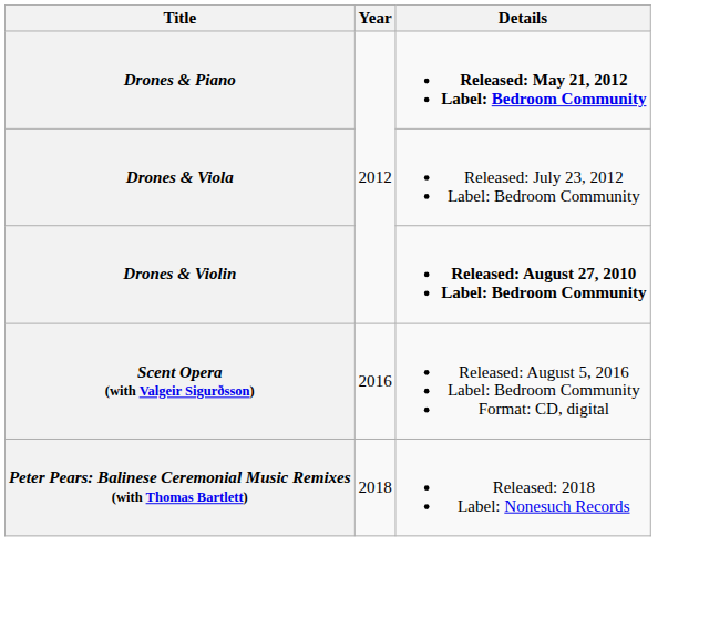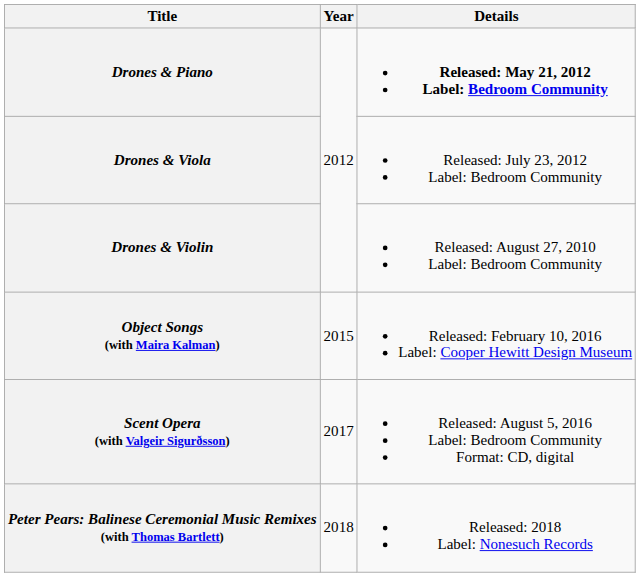Drones & Violin | Details: bold -> normal
+ row: Object Songs (with Maira Kalman) | 2015 | Released: February 10, 2016 Label: Cooper Hewitt Design Museum
Scent Opera (with Valgeir Sigurðsson) | Year: 2016 -> 2017
